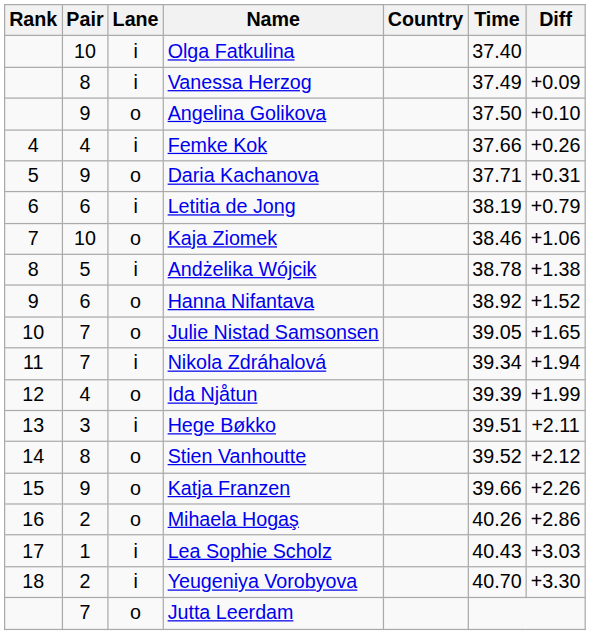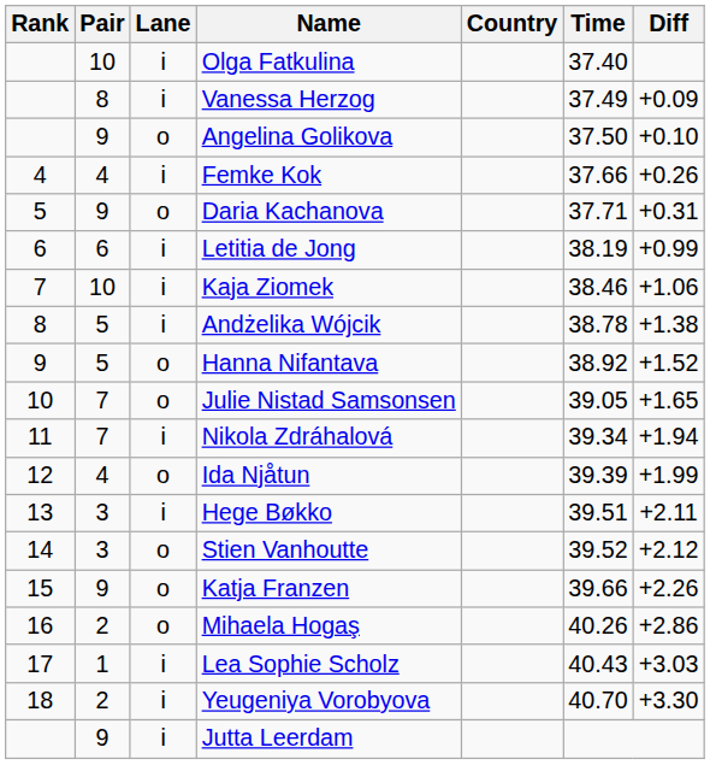Letitia de Jong | Diff: +0.79 -> +0.99
Kaja Ziomek | Lane: o -> i
Hanna Nifantava | Pair: 6 -> 5
Stien Vanhoutte | Pair: 8 -> 3
Jutta Leerdam | Pair: 7 -> 9
Jutta Leerdam | Lane: o -> i
